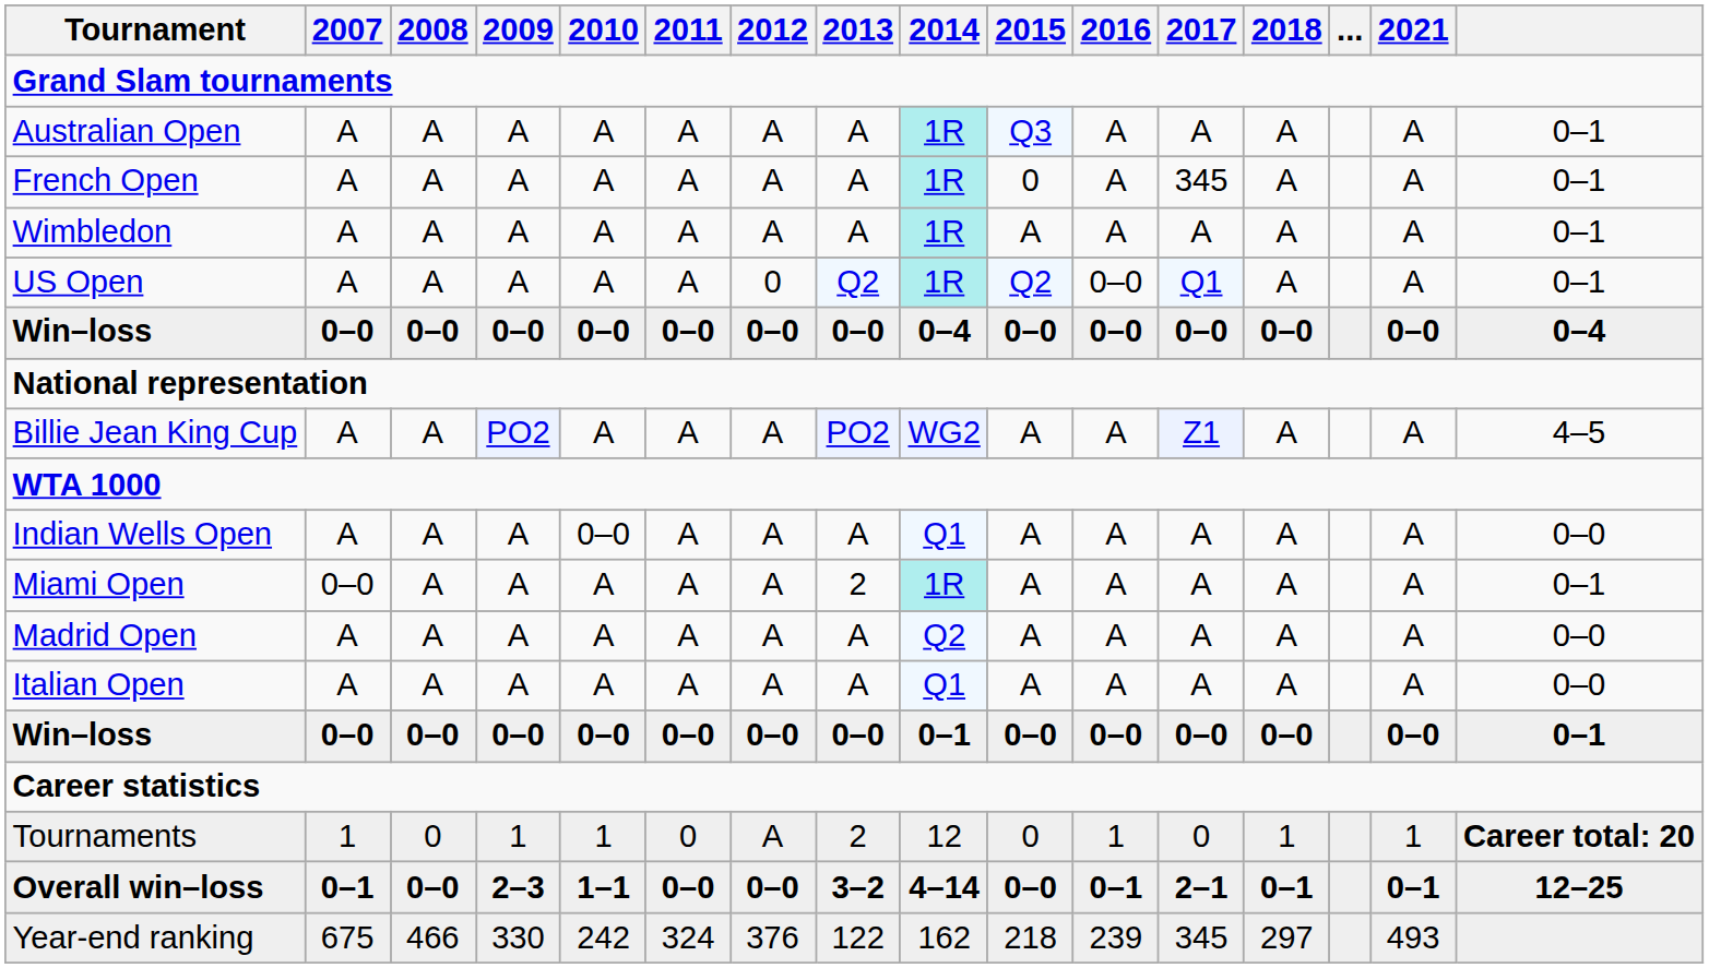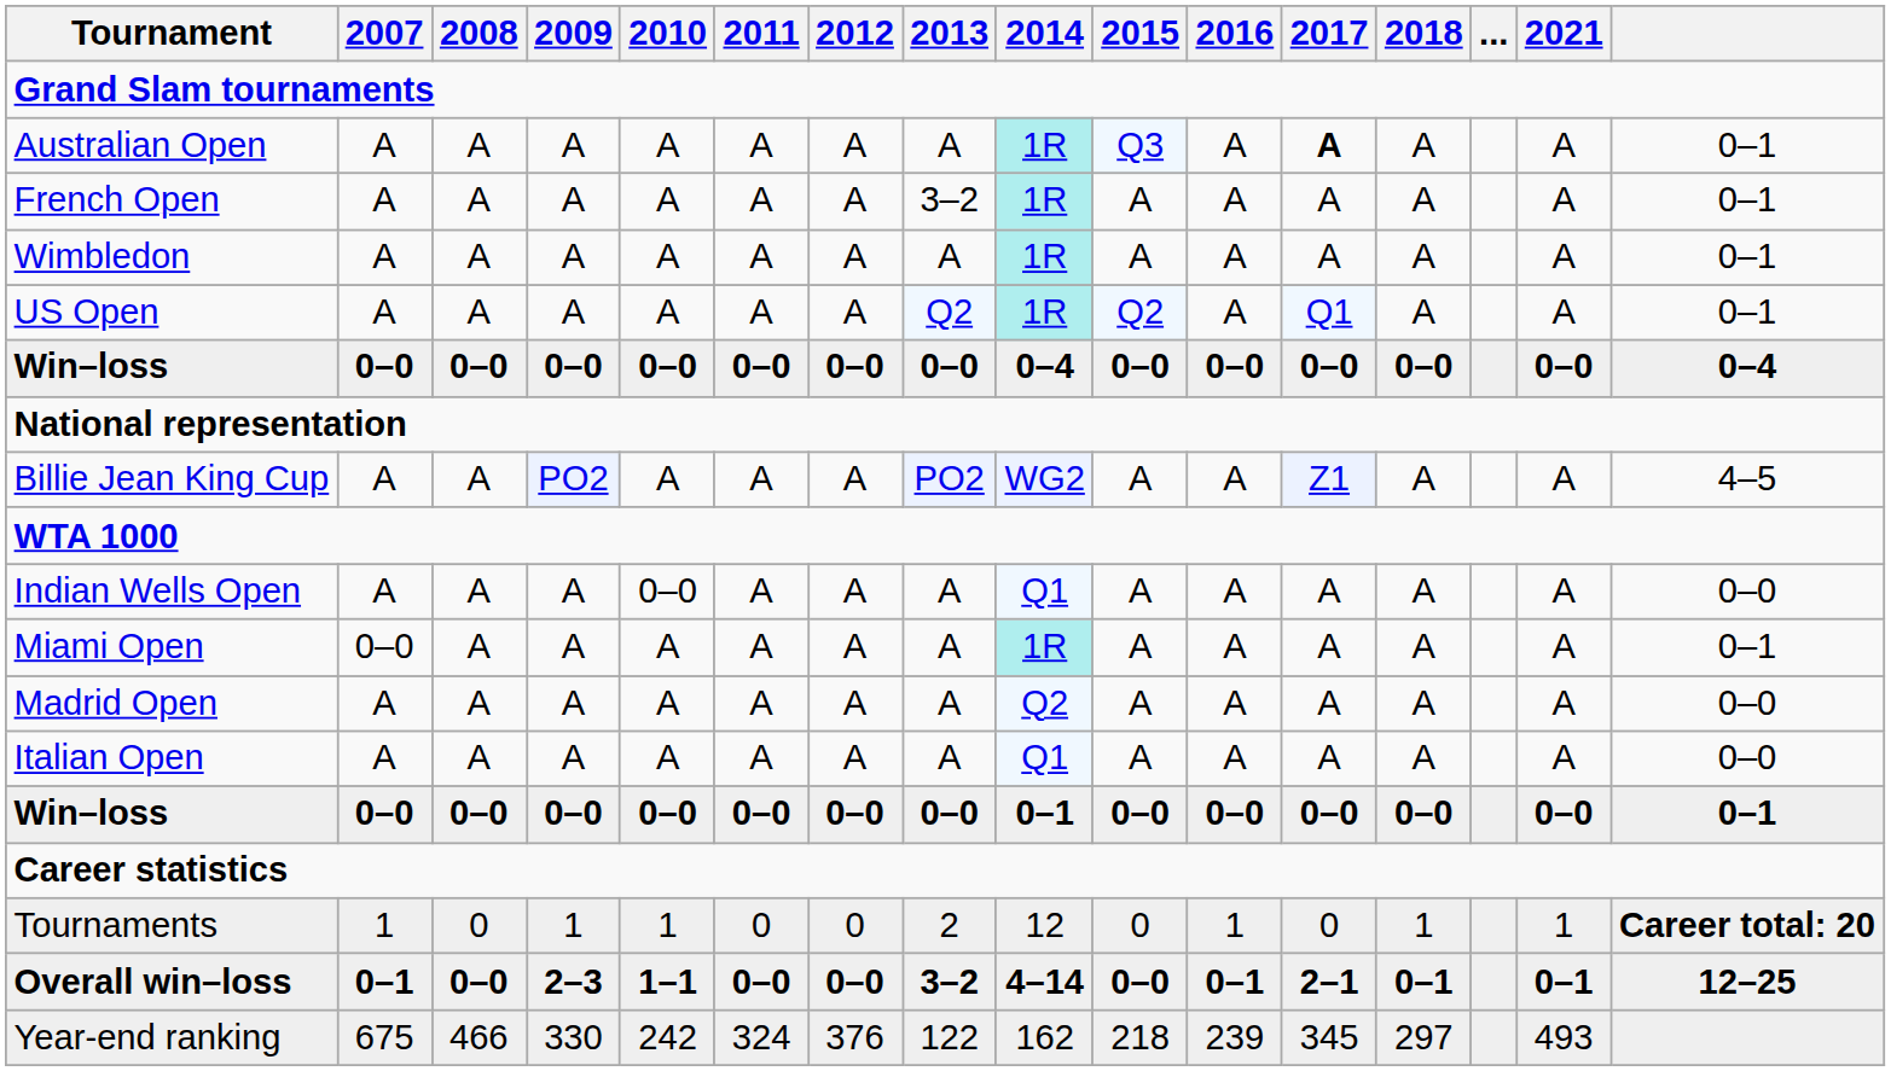Australian Open | 2017: normal -> bold
French Open | 2013: A -> 3–2
French Open | 2015: 0 -> A
French Open | 2017: 345 -> A
US Open | 2012: 0 -> A
US Open | 2016: 0–0 -> A
Miami Open | 2013: 2 -> A
Tournaments | 2012: A -> 0
